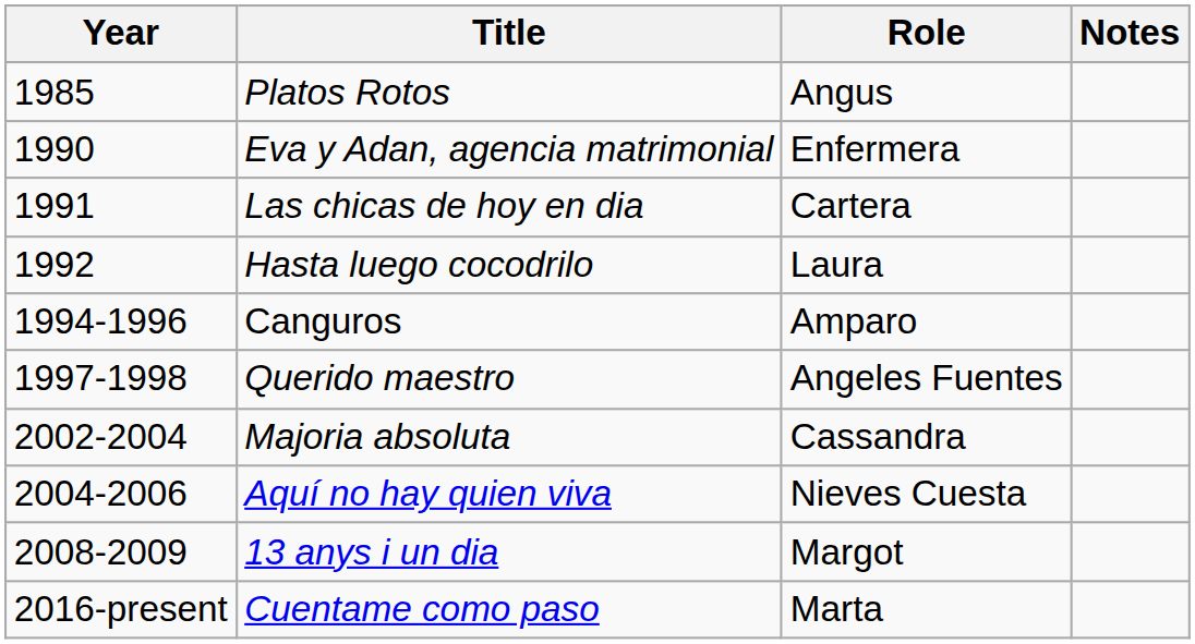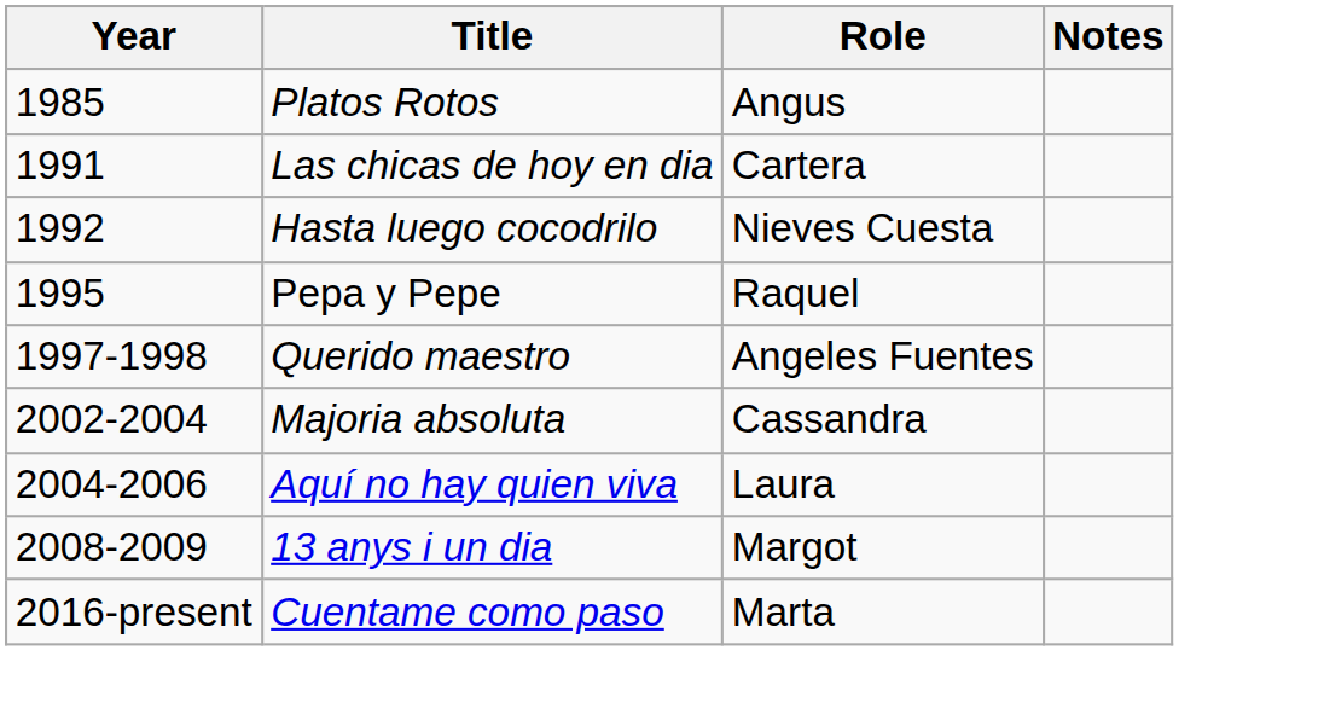- row: 1990 | Eva y Adan, agencia matrimonial | Enfermera
Hasta luego cocodrilo | Role: Laura -> Nieves Cuesta
- row: 1994-1996 | Canguros | Amparo
+ row: 1995 | Pepa y Pepe | Raquel
Aquí no hay quien viva | Role: Nieves Cuesta -> Laura
